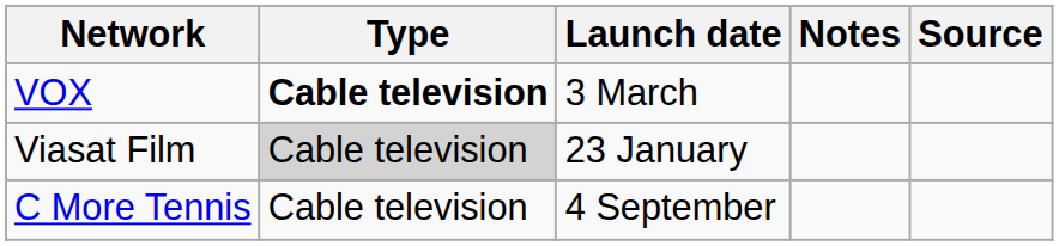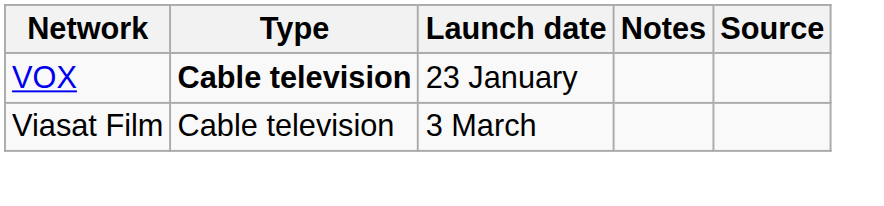VOX | Launch date: 3 March -> 23 January
Viasat Film | Type: lightgrey background -> no background
Viasat Film | Launch date: 23 January -> 3 March
- row: C More Tennis | Cable television | 4 September
